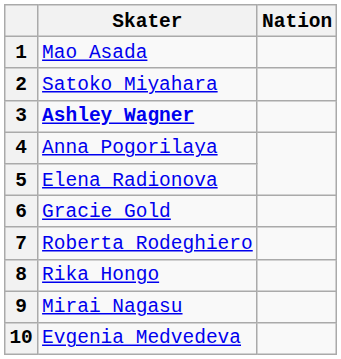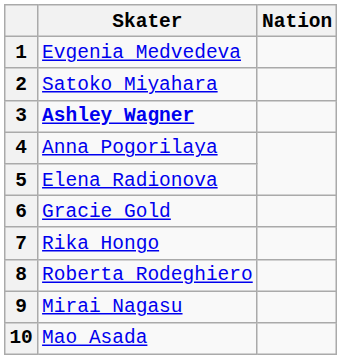1 | Skater: Mao Asada -> Evgenia Medvedeva
7 | Skater: Roberta Rodeghiero -> Rika Hongo
8 | Skater: Rika Hongo -> Roberta Rodeghiero
10 | Skater: Evgenia Medvedeva -> Mao Asada
